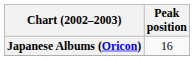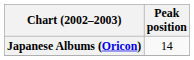Japanese Albums (Oricon) | Peak position: 16 -> 14
